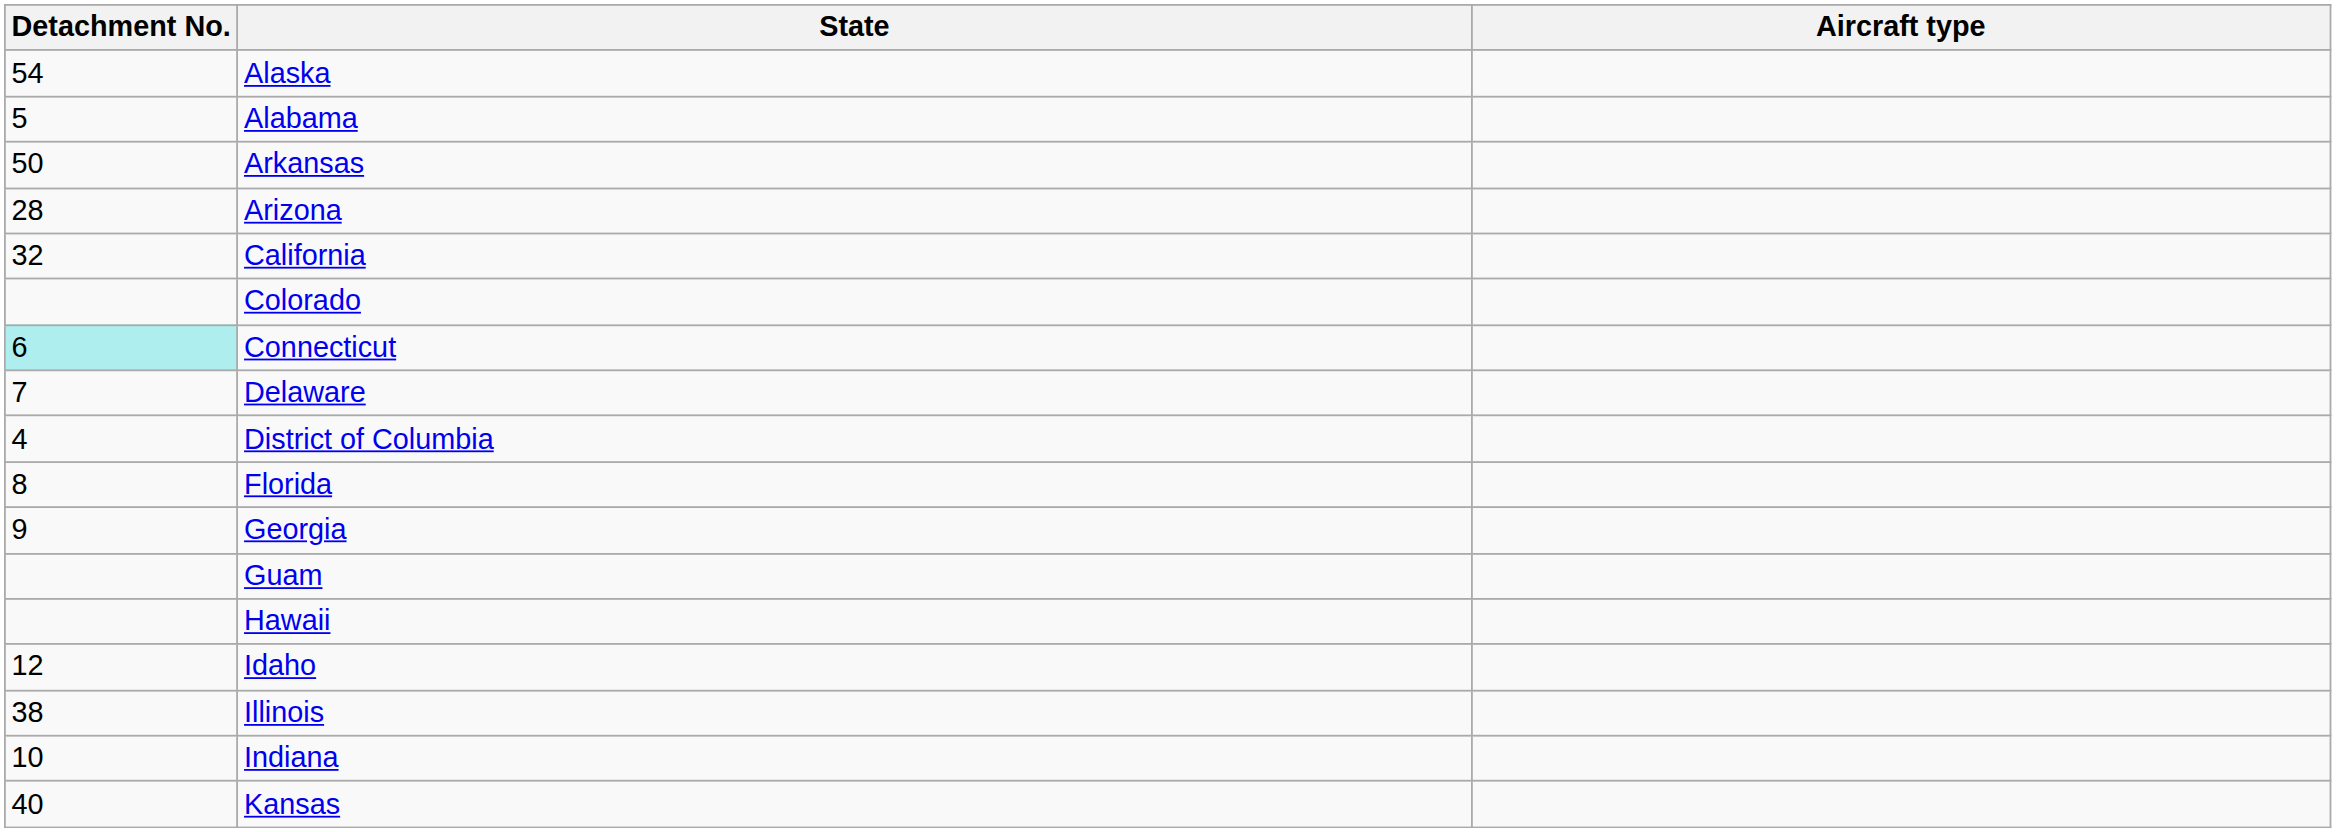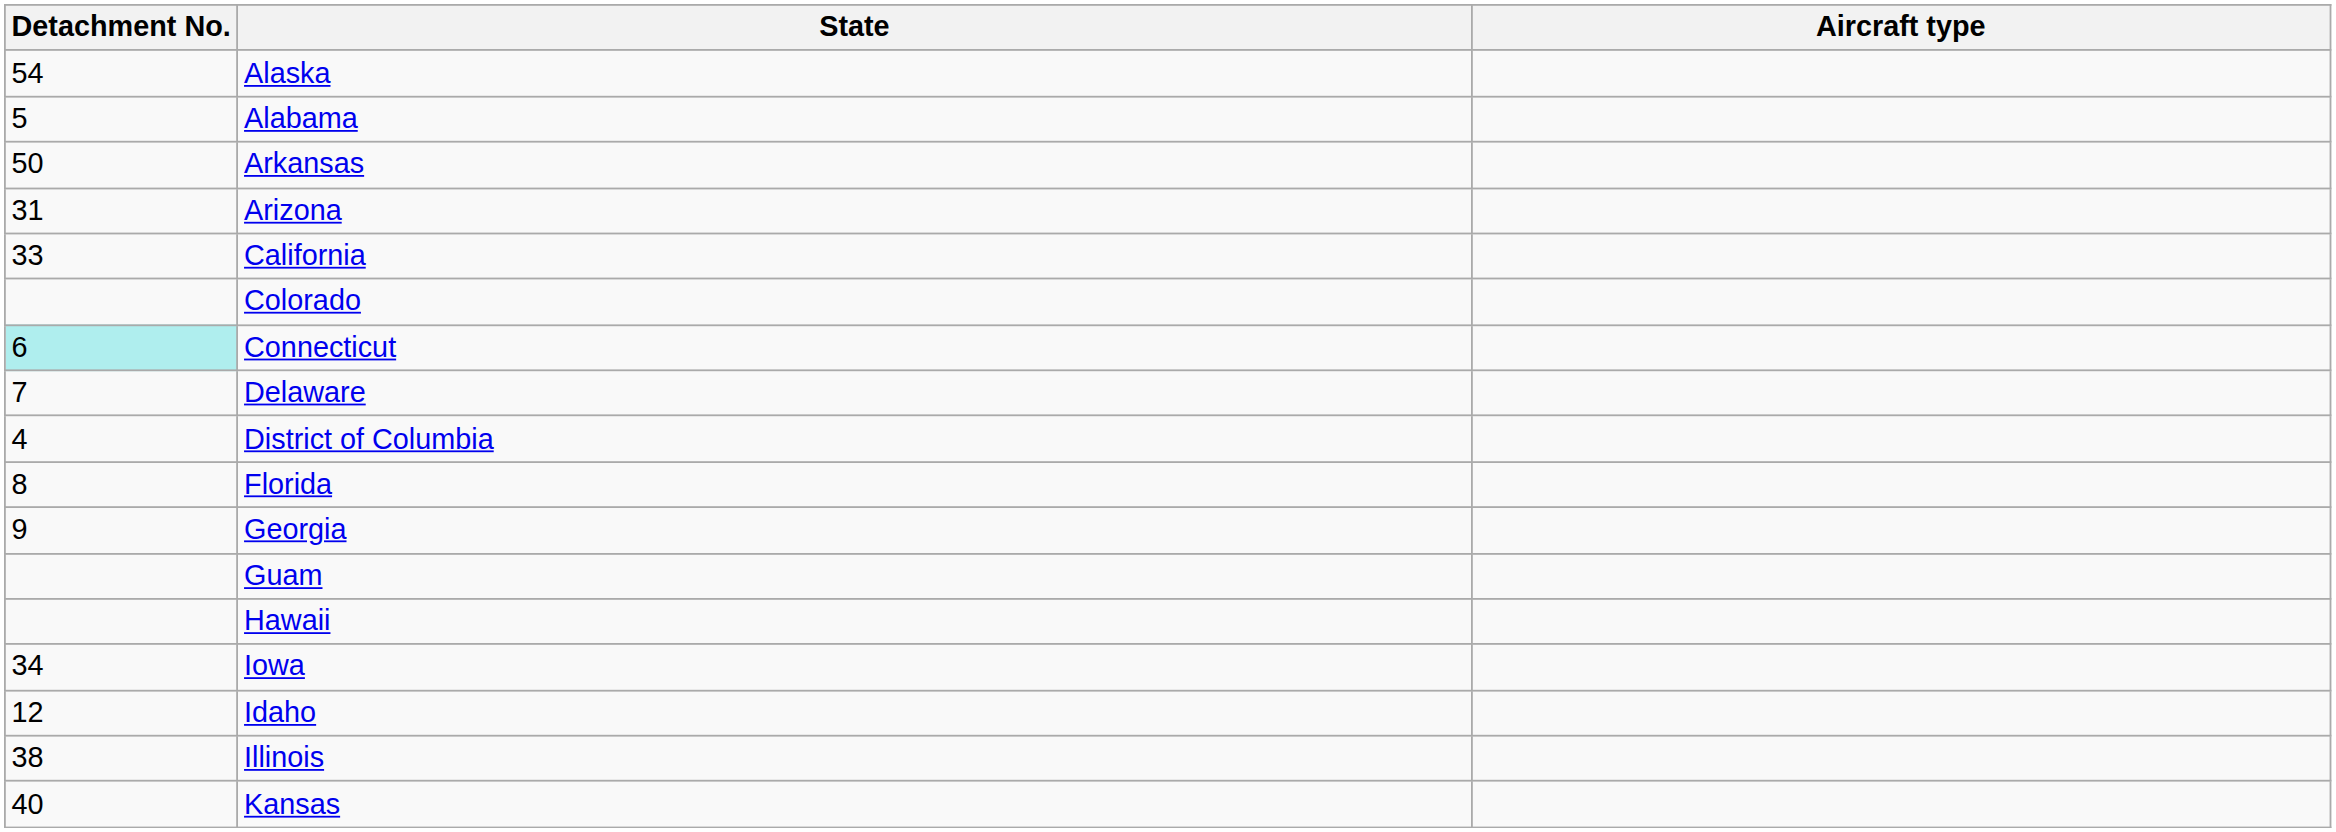Arizona | Detachment No.: 28 -> 31
California | Detachment No.: 32 -> 33
+ row: 34 | Iowa
- row: 10 | Indiana
